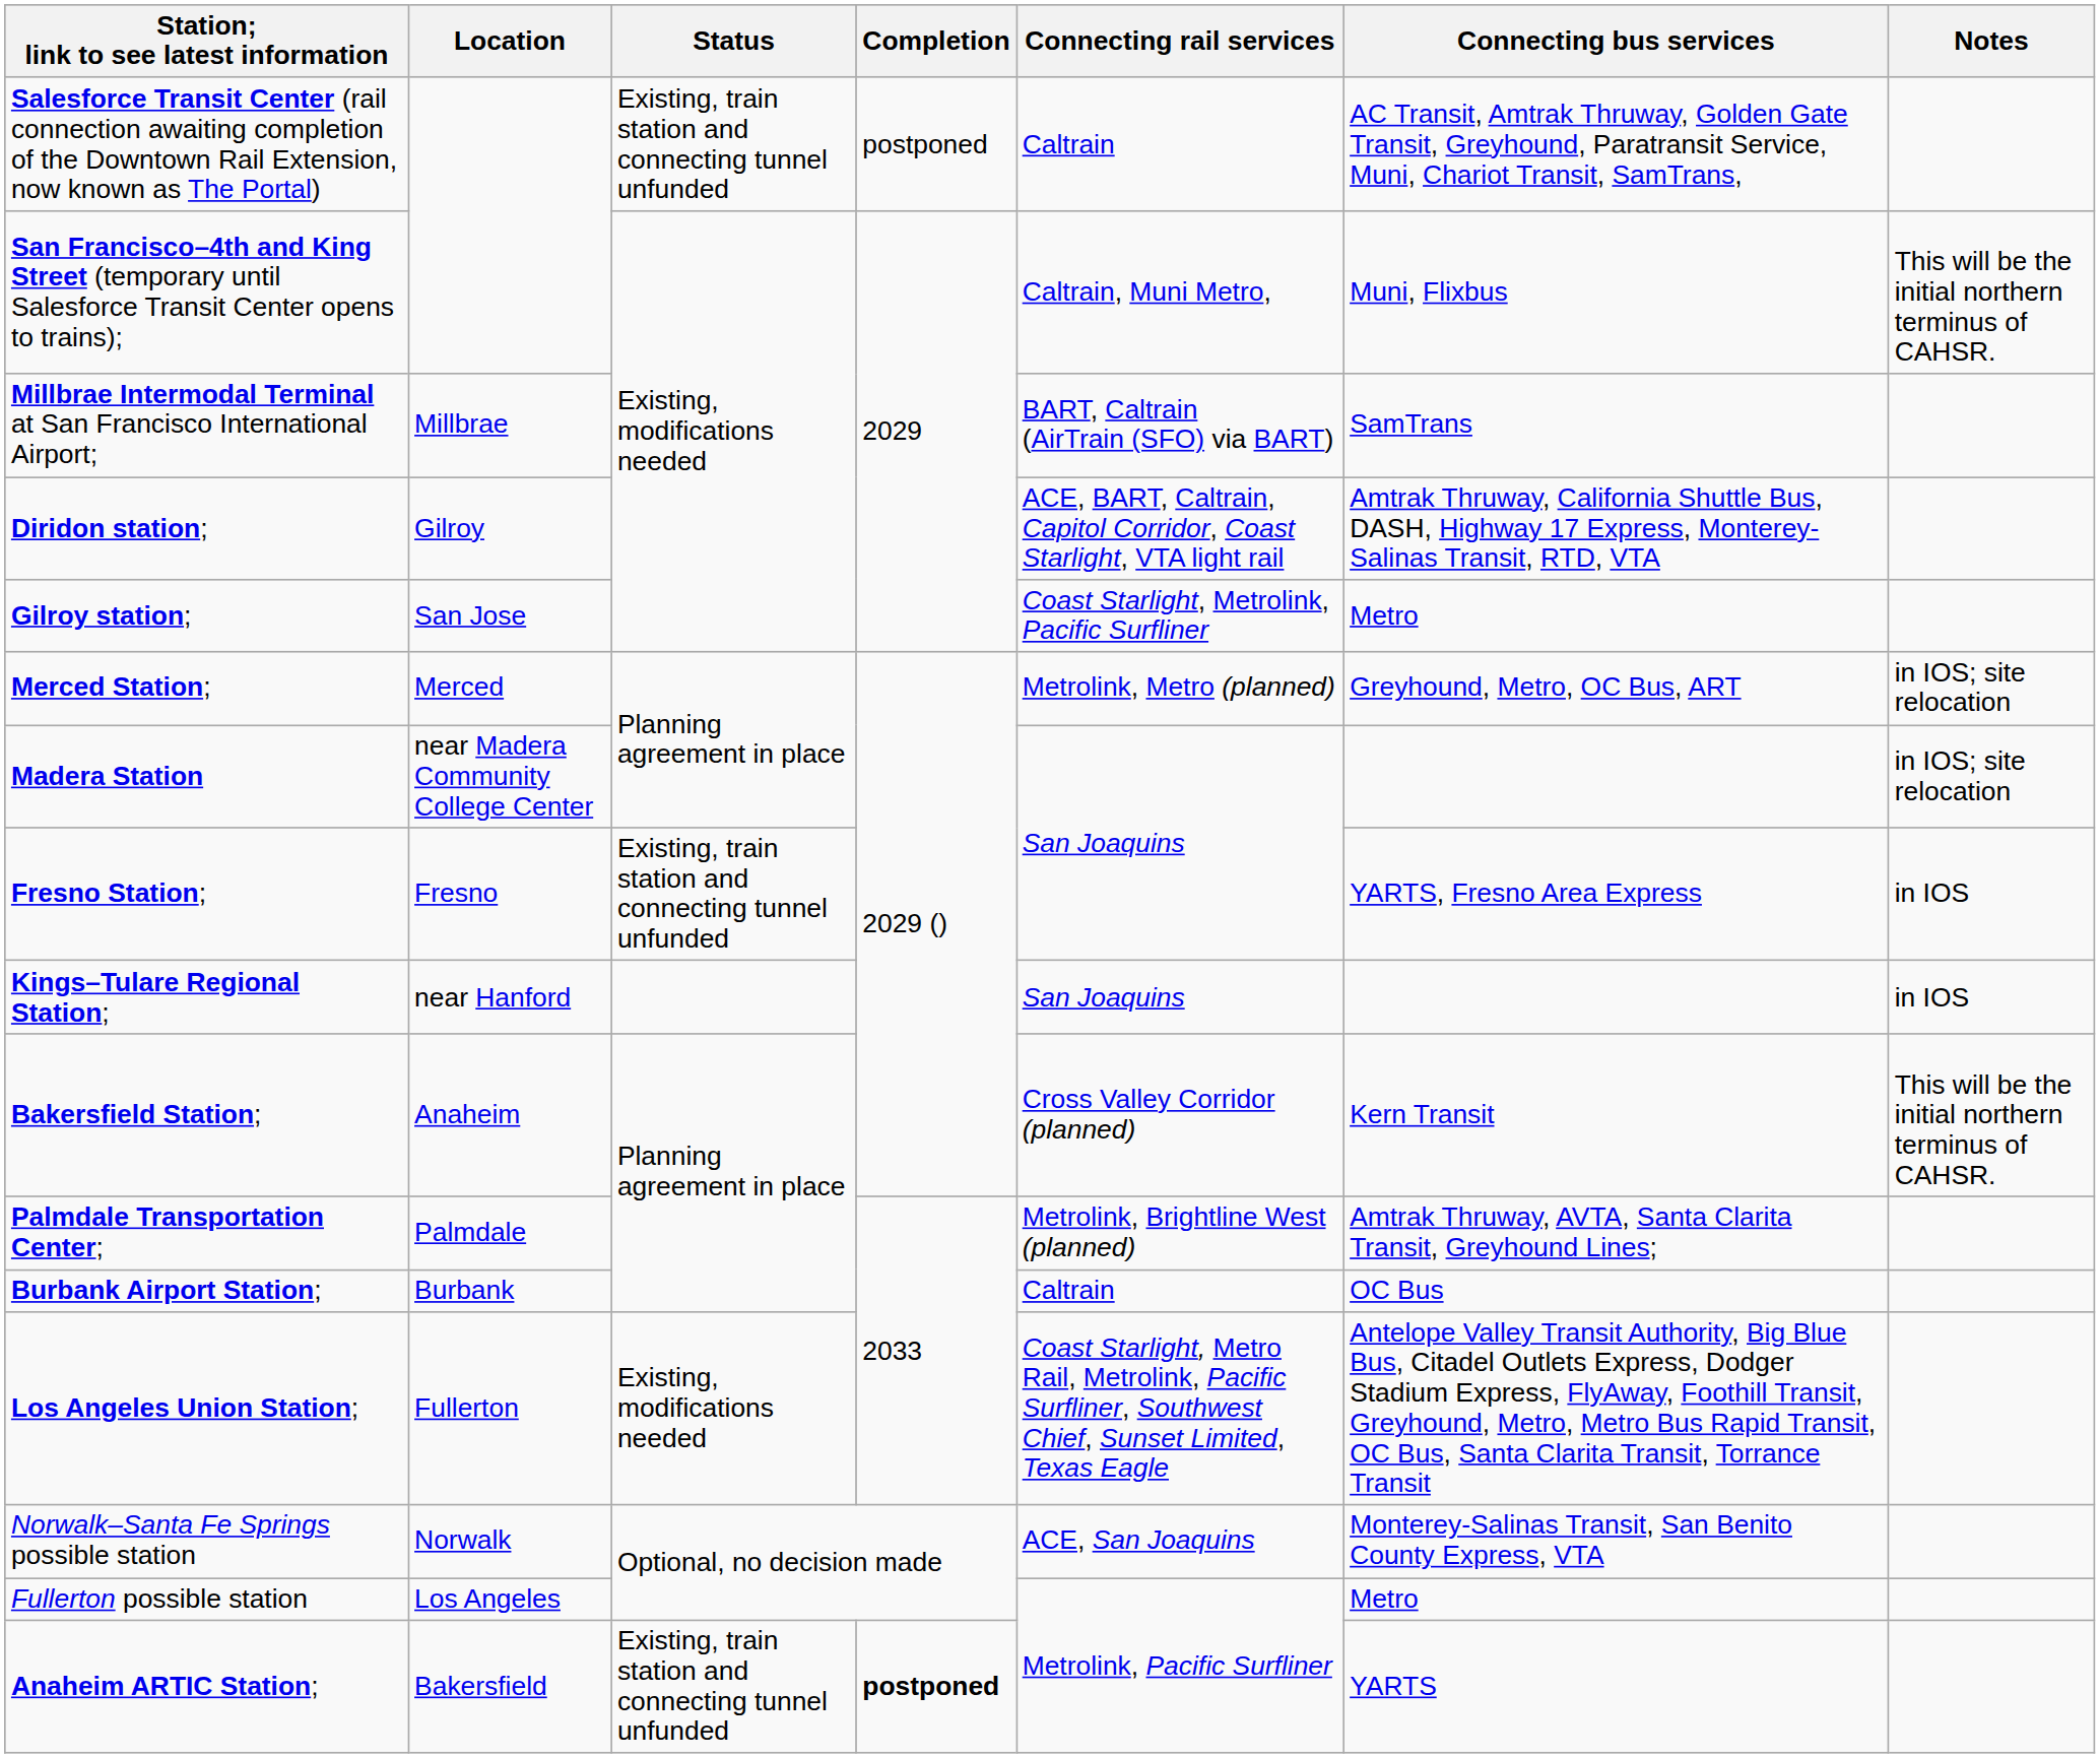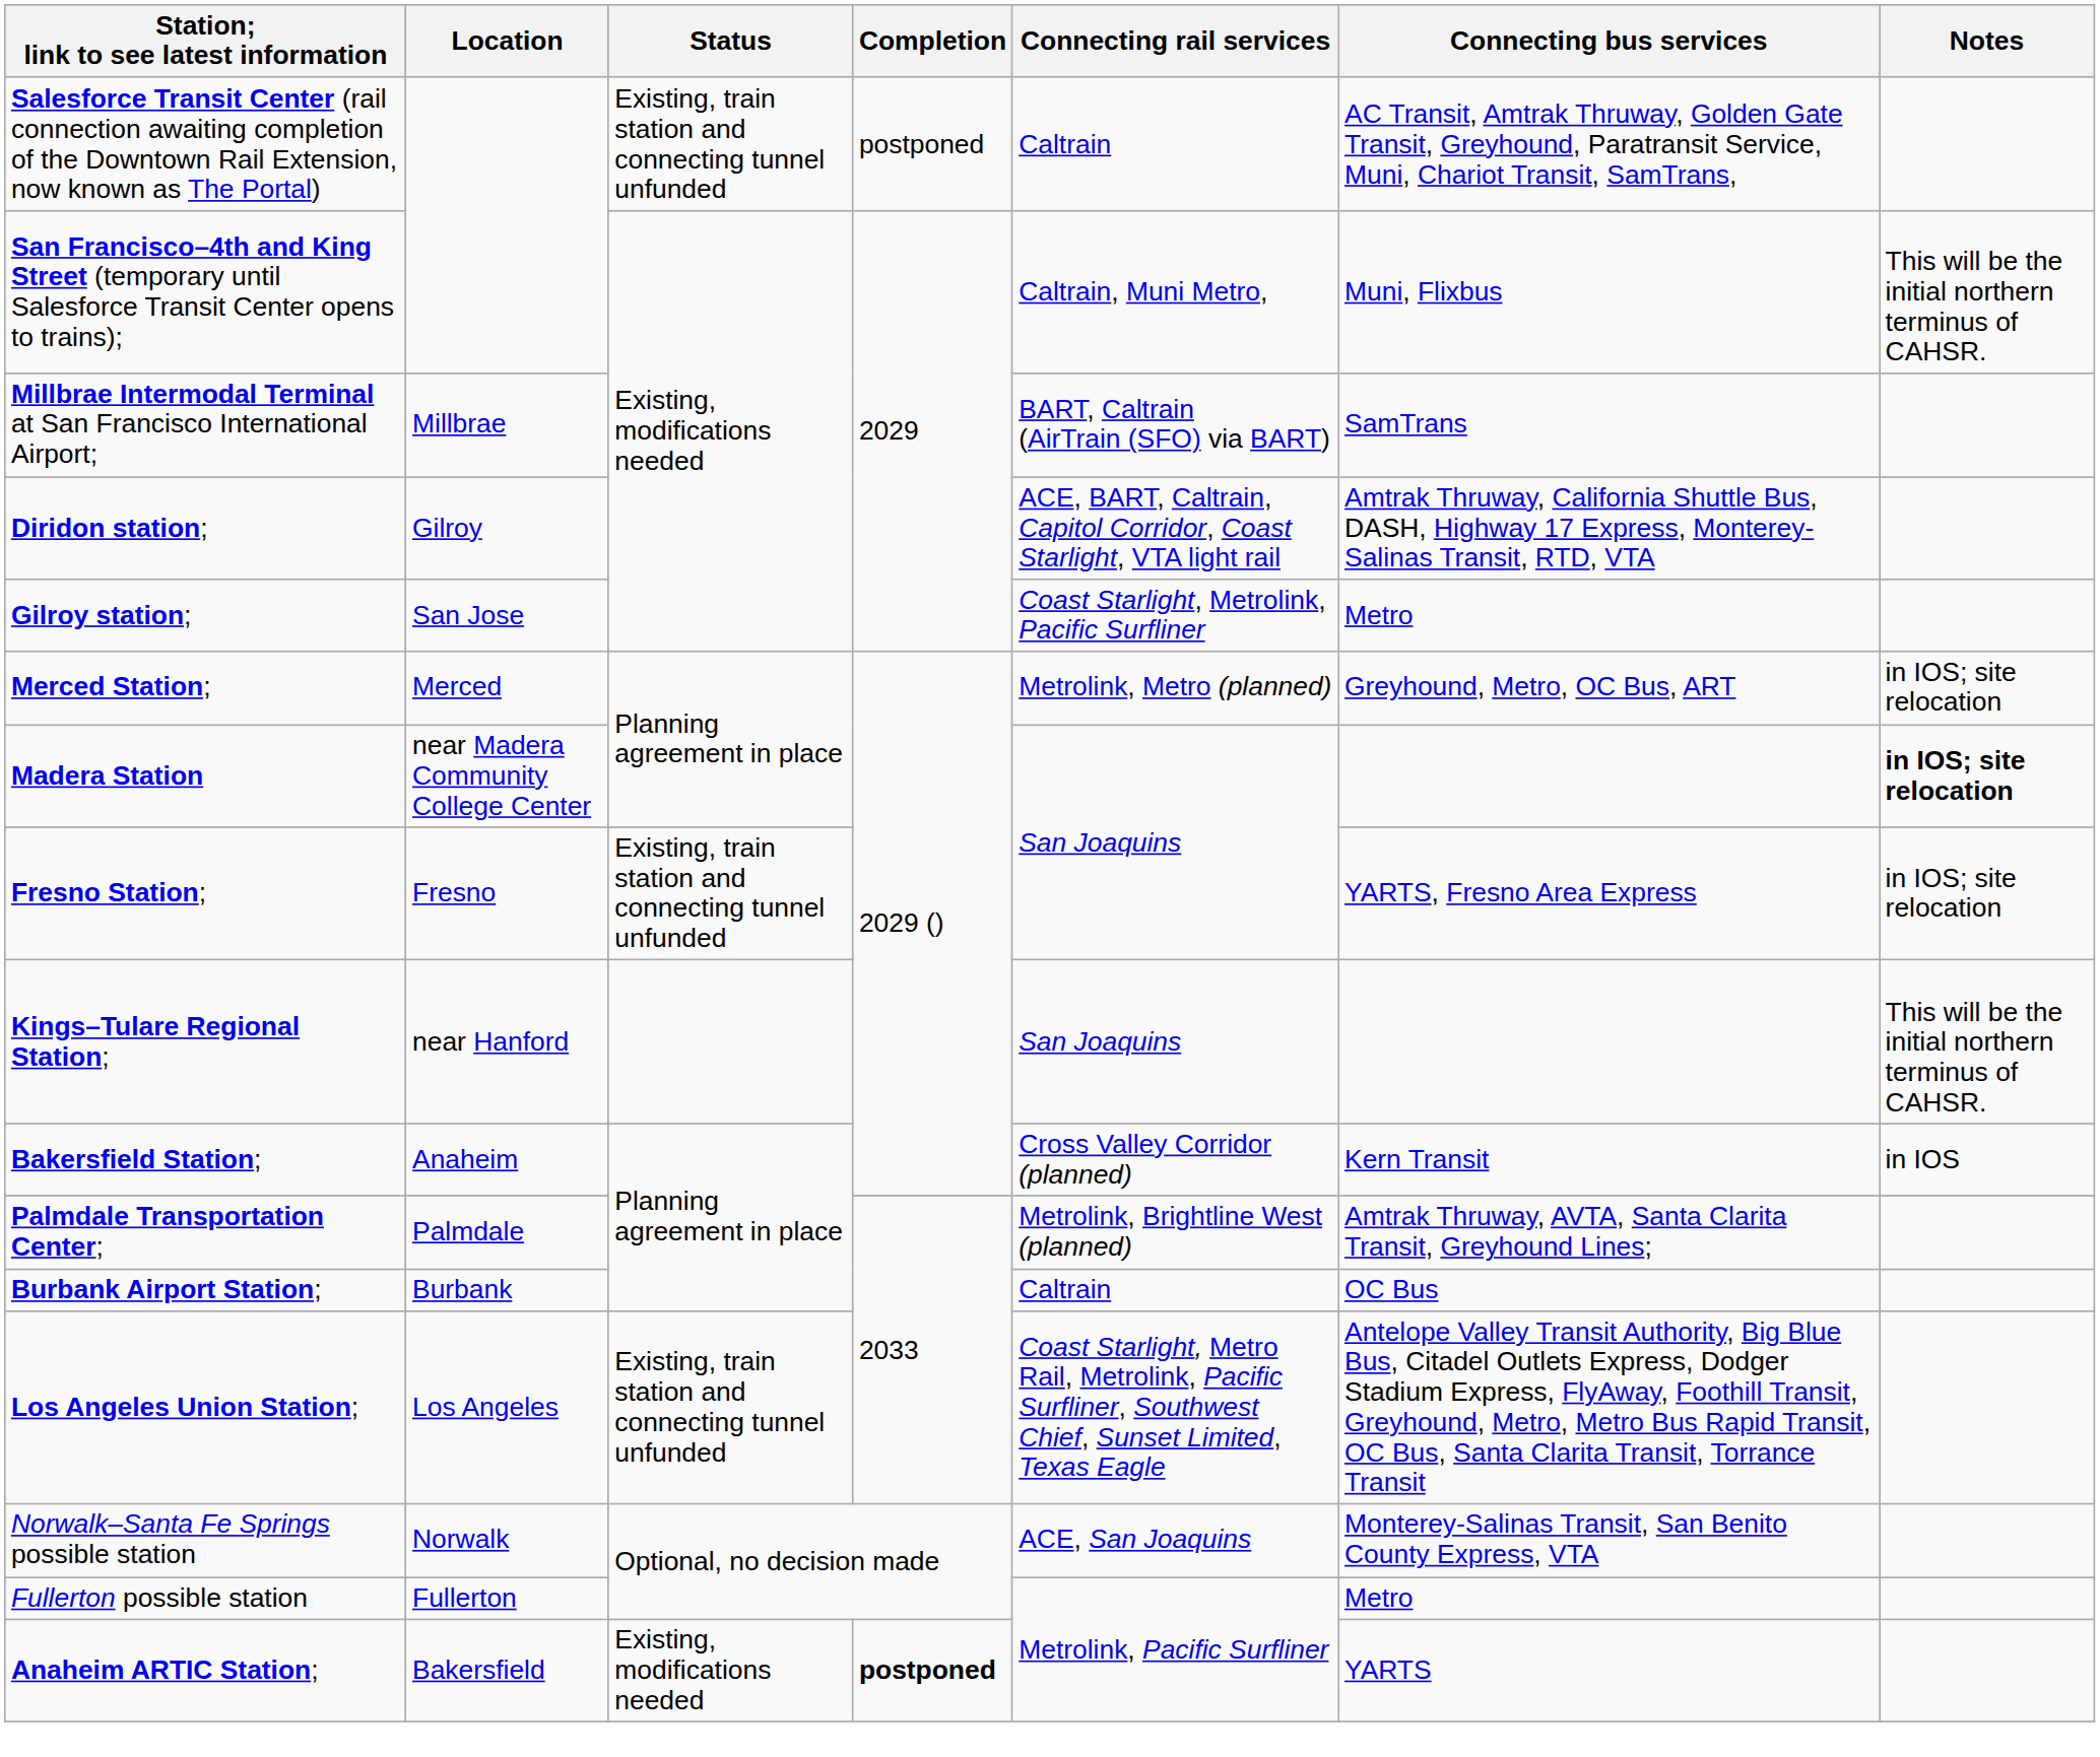Madera Station | Notes: normal -> bold
Fresno Station; | Notes: in IOS -> in IOS; site relocation
Kings–Tulare Regional Station; | Notes: in IOS -> This will be the initial northern terminus of CAHSR.
Bakersfield Station; | Notes: This will be the initial northern terminus of CAHSR. -> in IOS
Los Angeles Union Station; | Location: Fullerton -> Los Angeles
Los Angeles Union Station; | Status: Existing, modifications needed -> Existing, train station and connecting tunnel unfunded
Fullerton possible station | Location: Los Angeles -> Fullerton
Anaheim ARTIC Station; | Status: Existing, train station and connecting tunnel unfunded -> Existing, modifications needed
